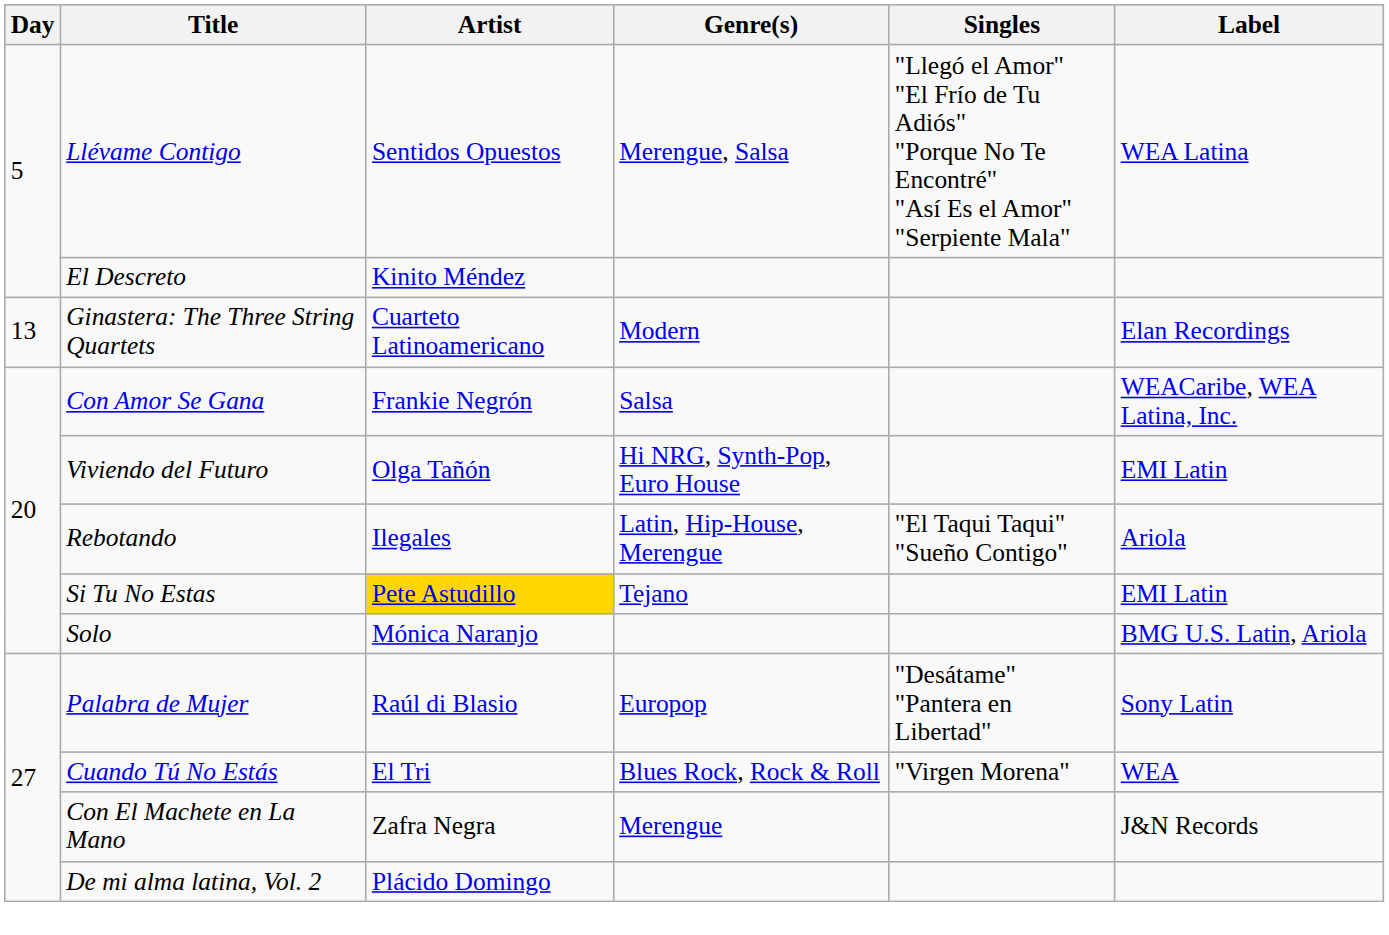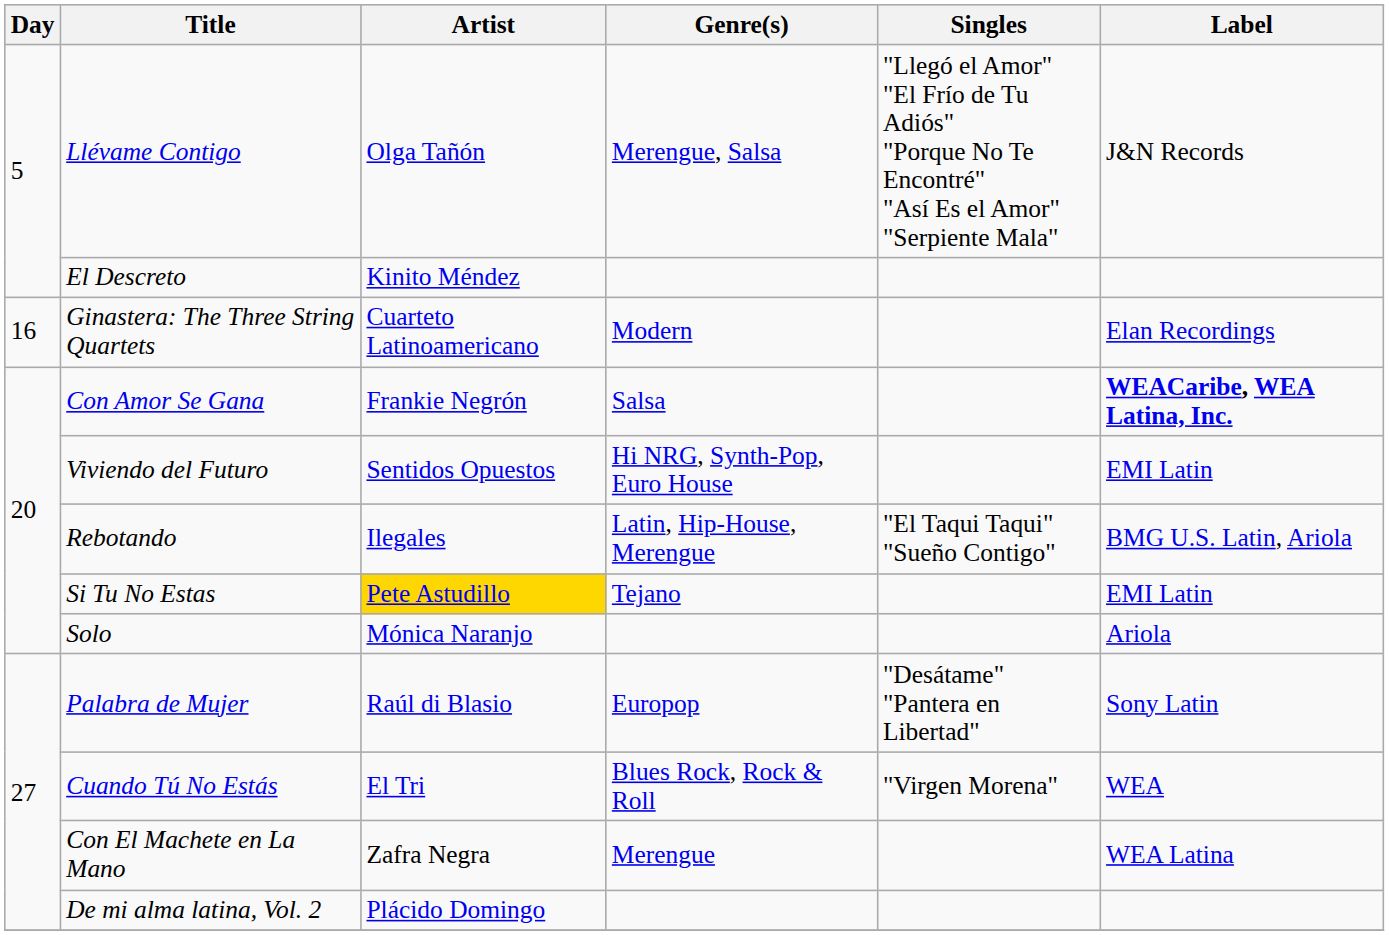Llévame Contigo | Artist: Sentidos Opuestos -> Olga Tañón
Llévame Contigo | Label: WEA Latina -> J&N Records
Ginastera: The Three String Quartets | Day: 13 -> 16
Con Amor Se Gana | Label: normal -> bold
Viviendo del Futuro | Artist: Olga Tañón -> Sentidos Opuestos
Rebotando | Label: Ariola -> BMG U.S. Latin, Ariola
Solo | Label: BMG U.S. Latin, Ariola -> Ariola
Con El Machete en La Mano | Label: J&N Records -> WEA Latina
